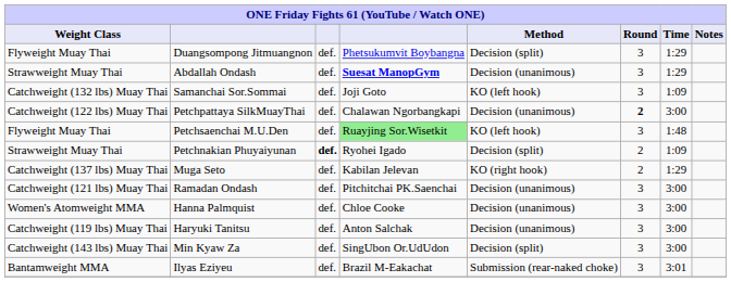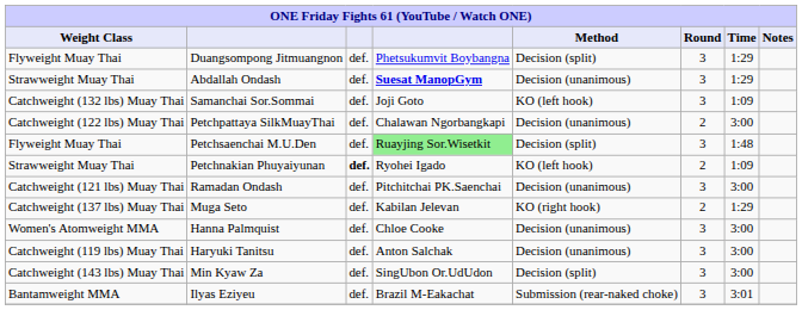Petchpattaya SilkMuayThai | Round: bold -> normal
Petchsaenchai M.U.Den | Method: KO (left hook) -> Decision (split)
Petchnakian Phuyaiyunan | Method: Decision (split) -> KO (left hook)
rows swapped: Ramadan Ondash <-> Muga Seto
